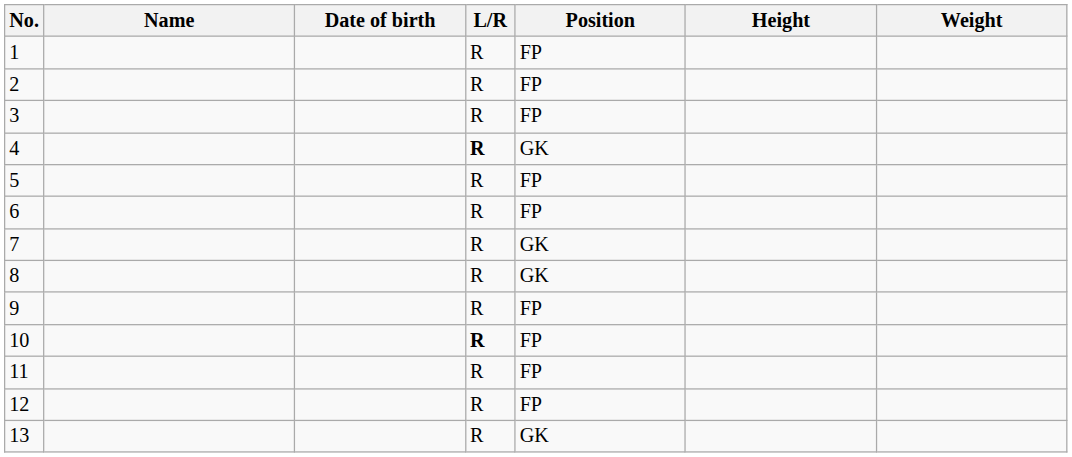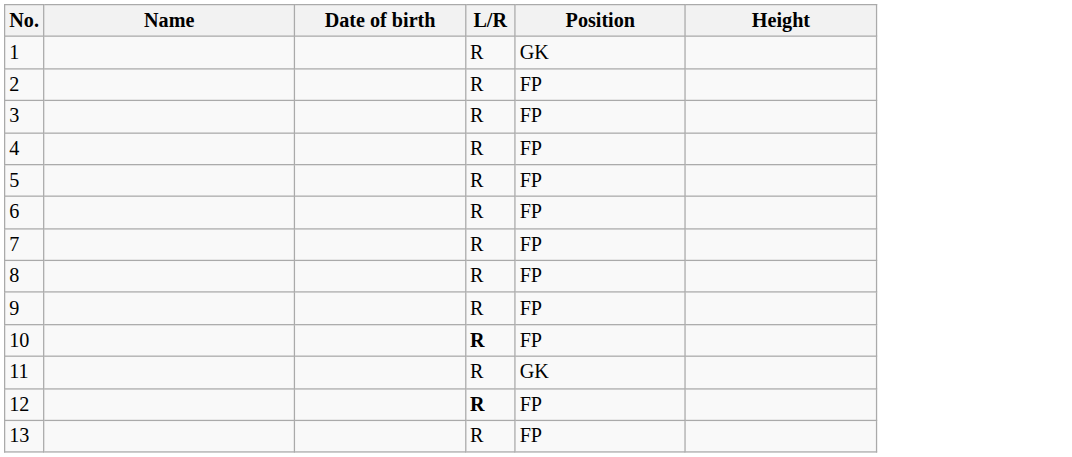- column: Weight
1 | Position: FP -> GK
4 | L/R: bold -> normal
4 | Position: GK -> FP
7 | Position: GK -> FP
8 | Position: GK -> FP
11 | Position: FP -> GK
12 | L/R: normal -> bold
13 | Position: GK -> FP
